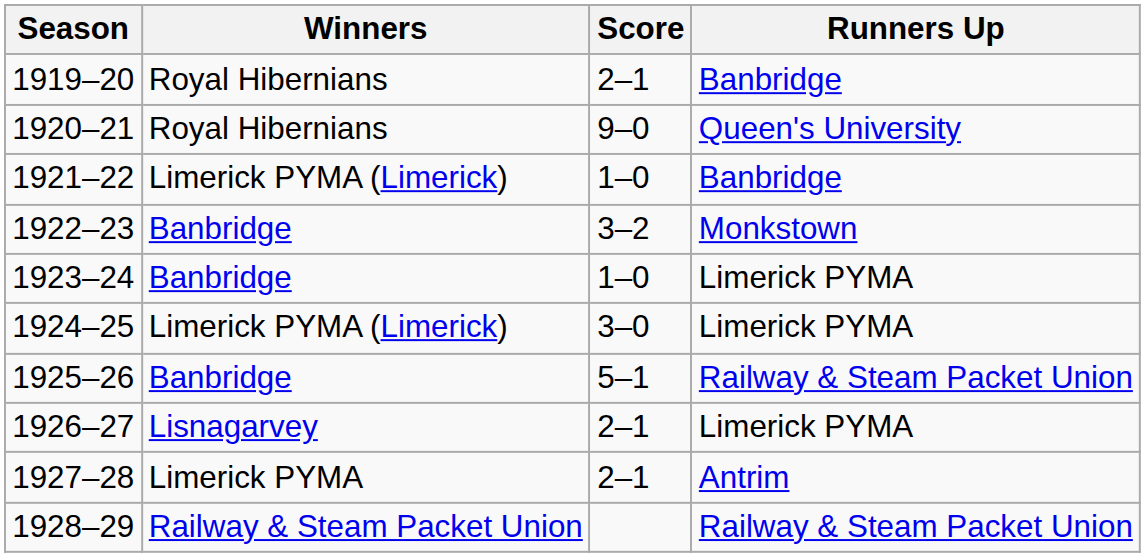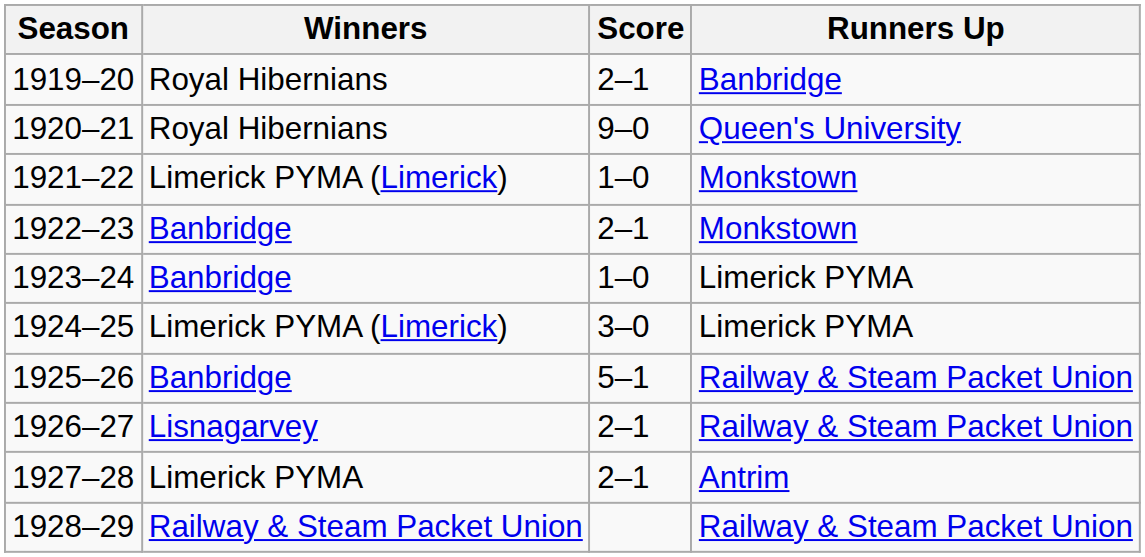1921–22 | Runners Up: Banbridge -> Monkstown
1922–23 | Score: 3–2 -> 2–1
1926–27 | Runners Up: Limerick PYMA -> Railway & Steam Packet Union
